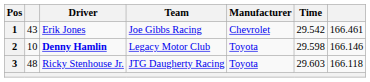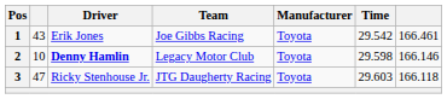1 | Manufacturer: Chevrolet -> Toyota
3 | column 2: 48 -> 47
